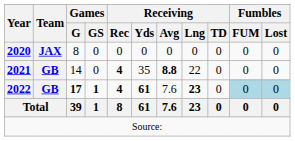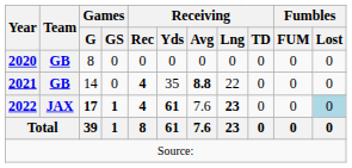2020 | Team: JAX -> GB
2022 | Team: GB -> JAX
2022 | Fumbles / FUM: lightblue background -> no background
